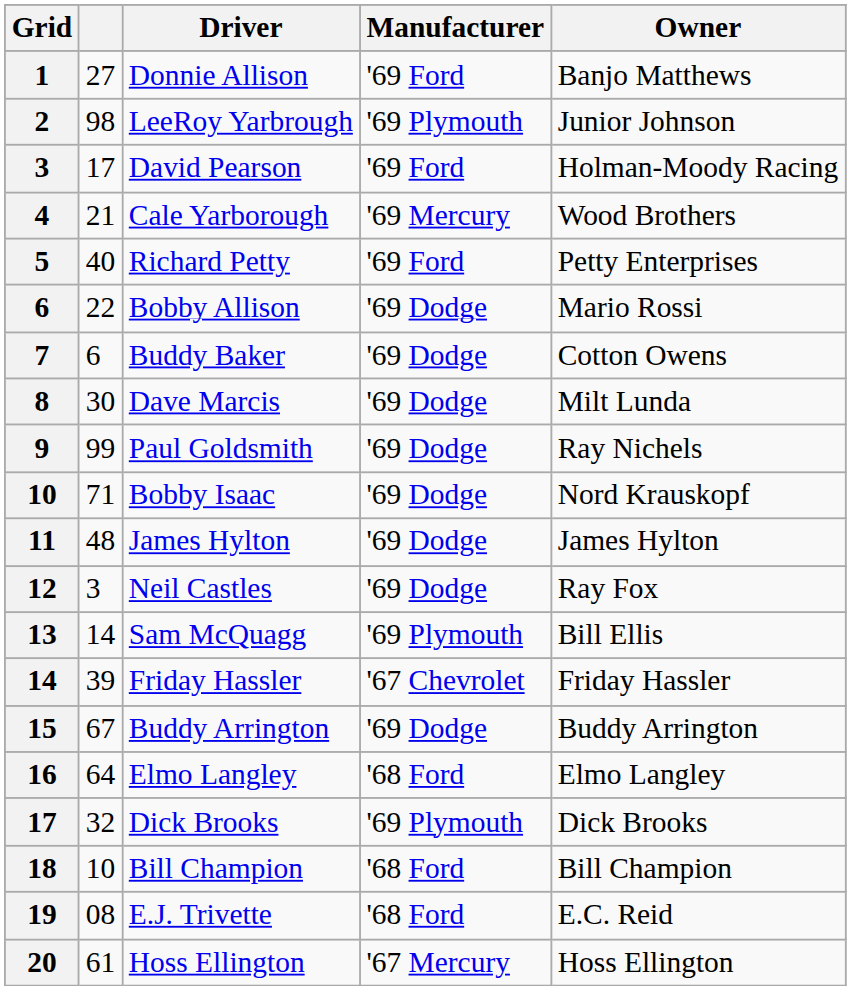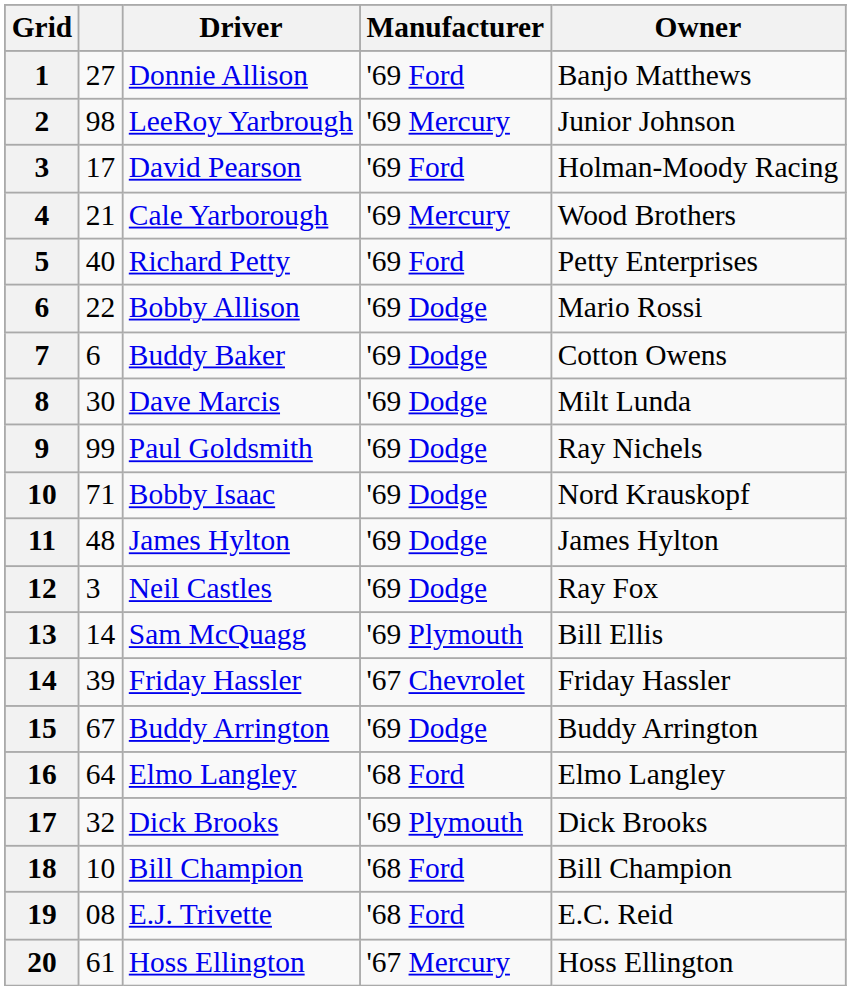2 | Manufacturer: '69 Plymouth -> '69 Mercury
